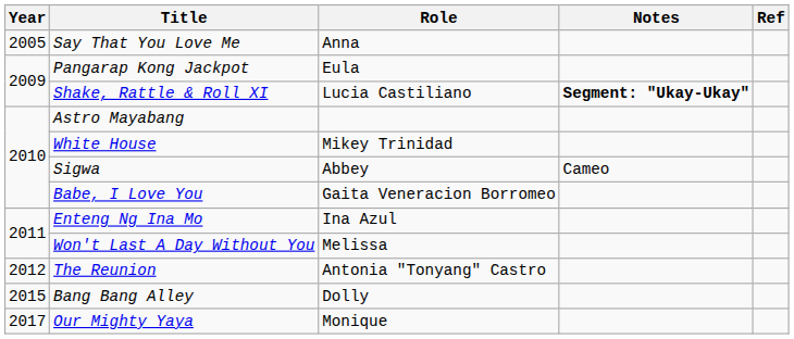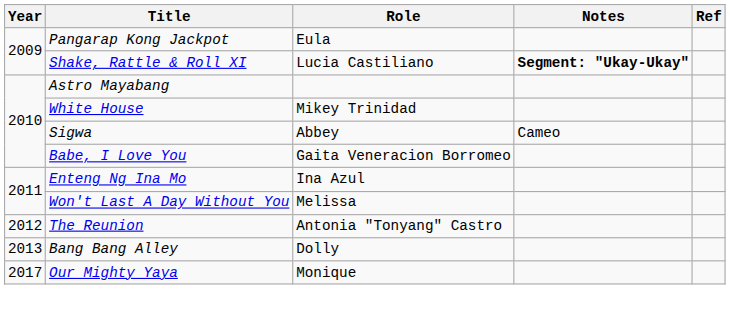- row: 2005 | Say That You Love Me | Anna
Bang Bang Alley | Year: 2015 -> 2013
